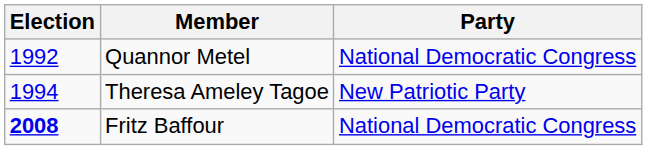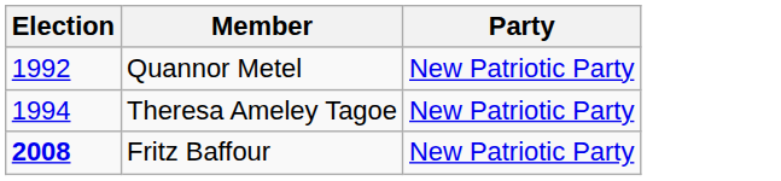Quannor Metel | Party: National Democratic Congress -> New Patriotic Party
Fritz Baffour | Party: National Democratic Congress -> New Patriotic Party
